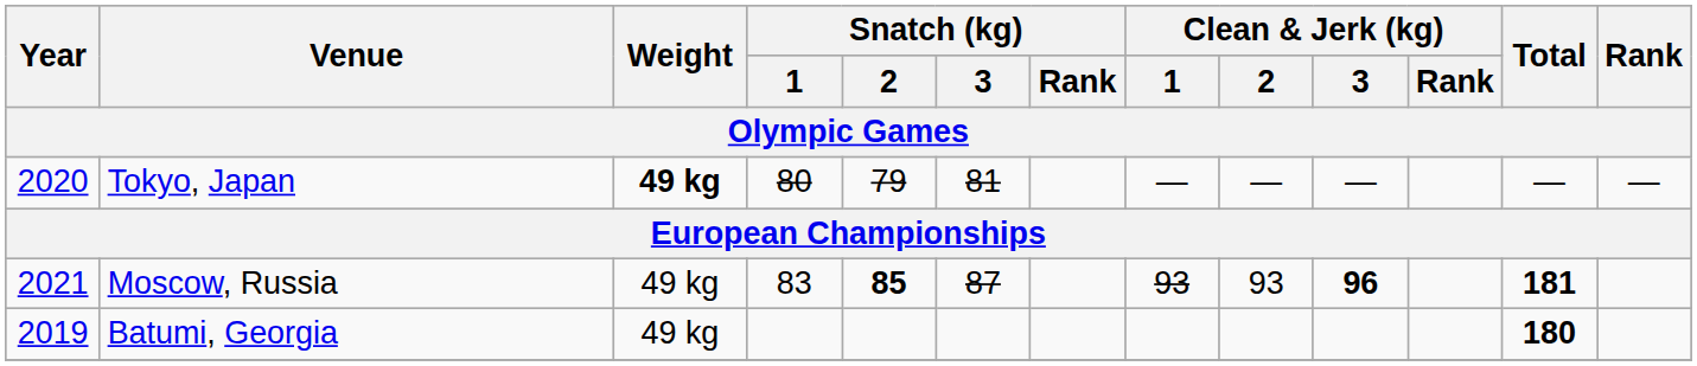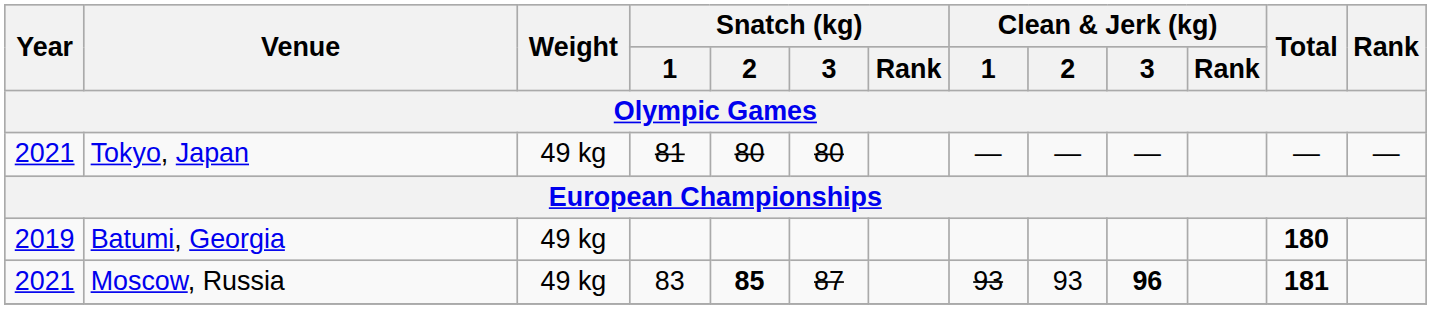Tokyo, Japan | Year: 2020 -> 2021
Tokyo, Japan | Weight: bold -> normal
Tokyo, Japan | Snatch (kg) / 1: 80 -> 81
Tokyo, Japan | Snatch (kg) / 2: 79 -> 80
Tokyo, Japan | Snatch (kg) / 3: 81 -> 80
rows swapped: Batumi, Georgia <-> Moscow, Russia
